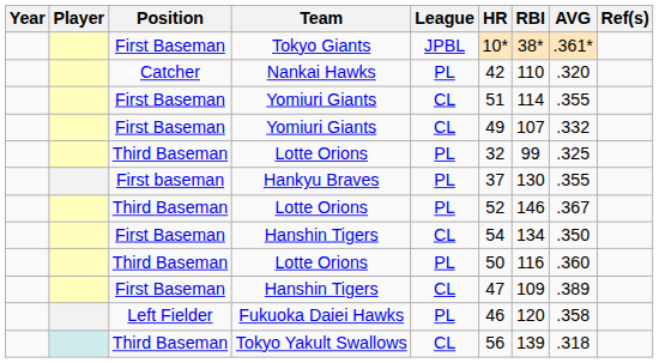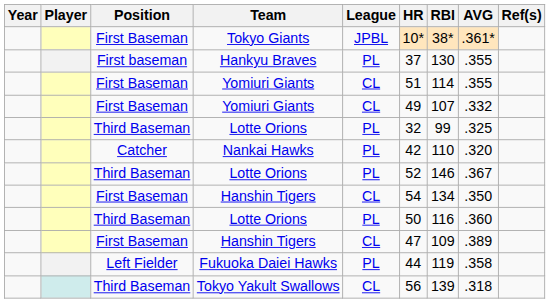rows swapped: Nankai Hawks <-> Hankyu Braves
Fukuoka Daiei Hawks | HR: 46 -> 44
Fukuoka Daiei Hawks | RBI: 120 -> 119
